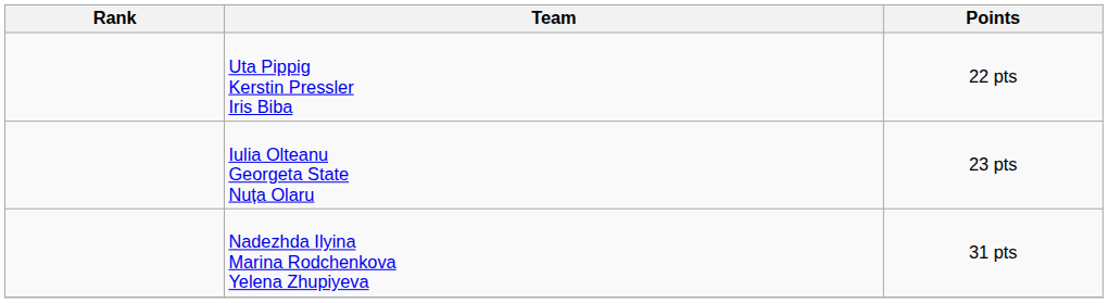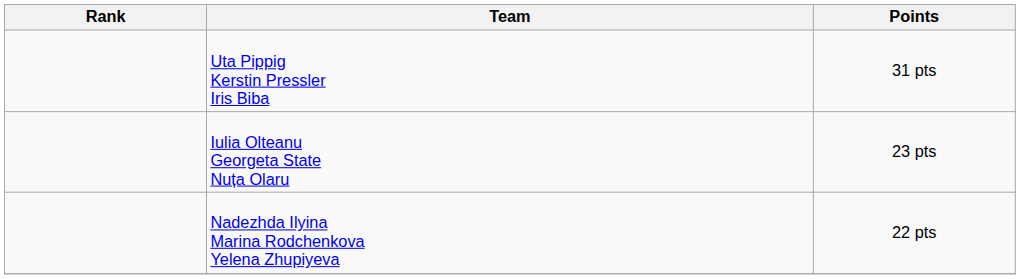Uta Pippig Kerstin Pressler Iris Biba | Points: 22 pts -> 31 pts
Nadezhda Ilyina Marina Rodchenkova Yelena Zhupiyeva | Points: 31 pts -> 22 pts
